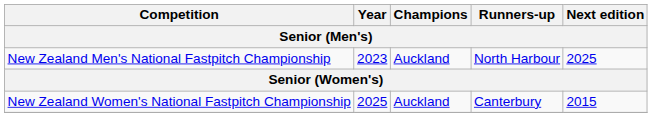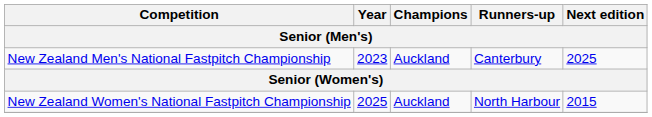New Zealand Men's National Fastpitch Championship | Runners-up: North Harbour -> Canterbury
New Zealand Women's National Fastpitch Championship | Runners-up: Canterbury -> North Harbour
